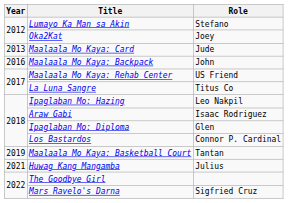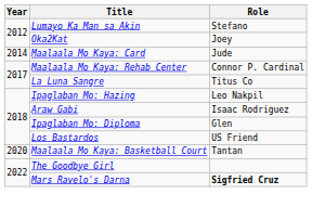Maalaala Mo Kaya: Card | Year: 2013 -> 2014
- row: 2016 | Maalaala Mo Kaya: Backpack | John
Maalaala Mo Kaya: Rehab Center | Role: US Friend -> Connor P. Cardinal
Los Bastardos | Role: Connor P. Cardinal -> US Friend
Maalaala Mo Kaya: Basketball Court | Year: 2019 -> 2020
- row: 2021 | Huwag Kang Mangamba | Julius
Mars Ravelo's Darna | Role: normal -> bold
